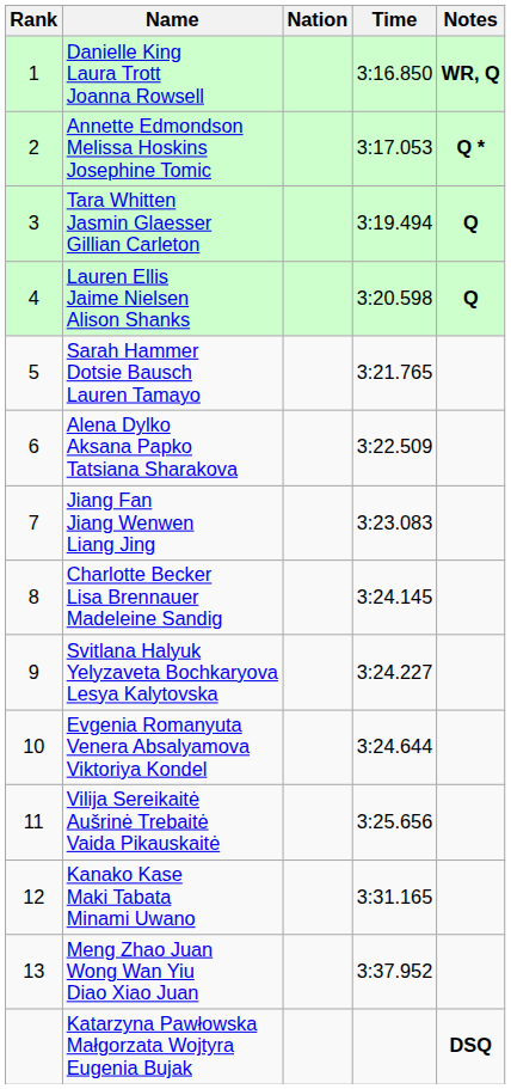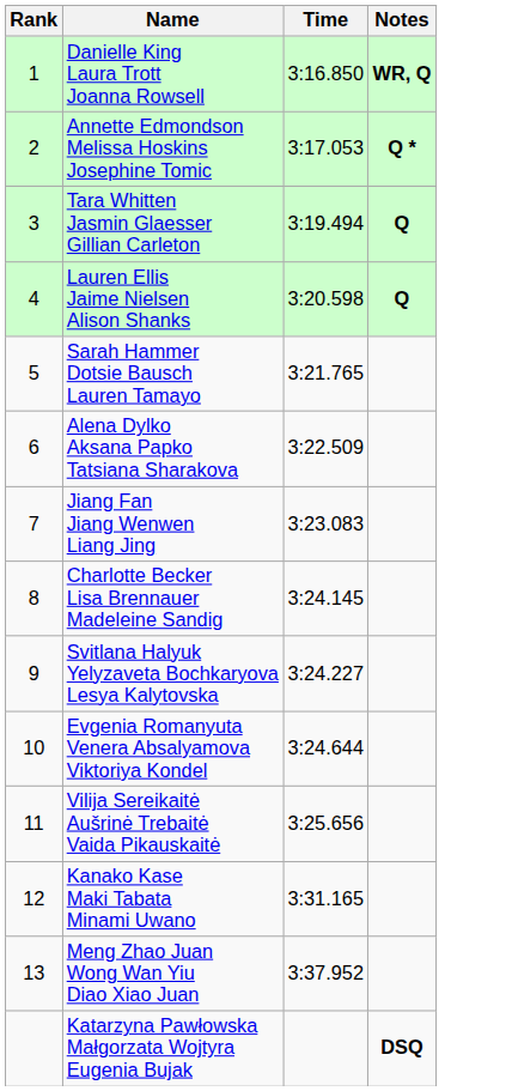- column: Nation
